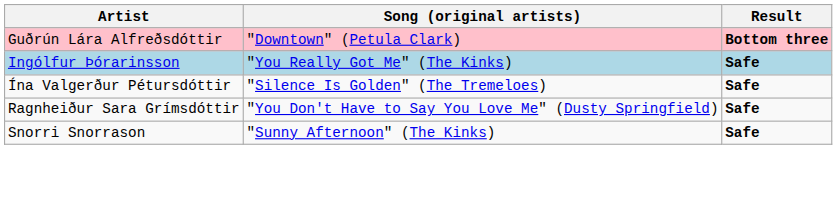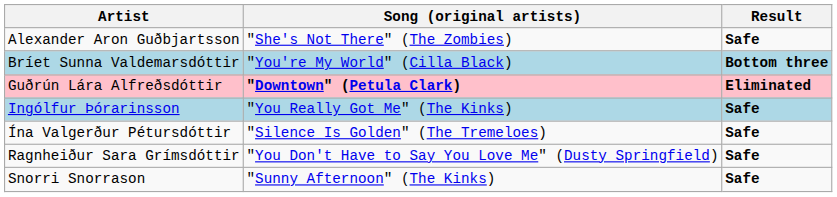+ row: Alexander Aron Guðbjartsson | "She's Not There" (The Zombies) | Safe
+ row: Bríet Sunna Valdemarsdóttir | "You're My World" (Cilla Black) | Bottom three
Guðrún Lára Alfreðsdóttir | Song (original artists): normal -> bold
Guðrún Lára Alfreðsdóttir | Result: Bottom three -> Eliminated
